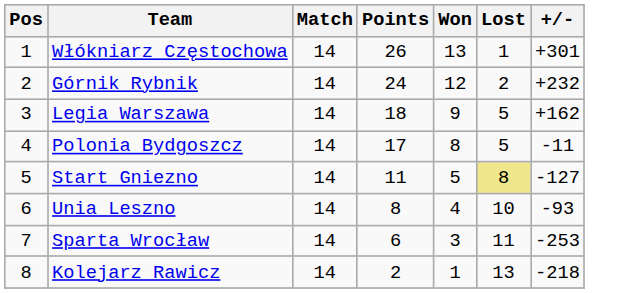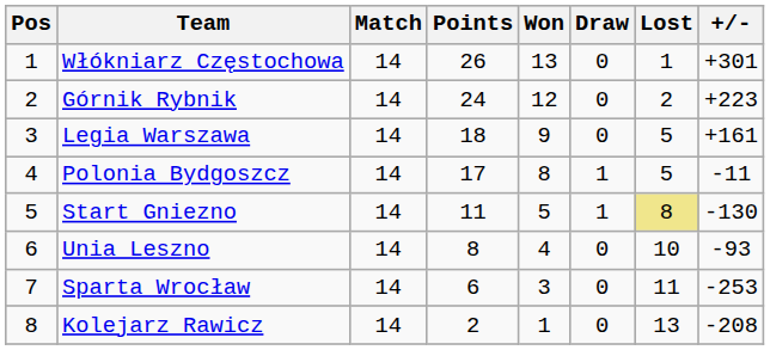+ column: Draw | 0 | 0 | 0 | 1 | 1 | 0 | 0 | 0
Górnik Rybnik | +/-: +232 -> +223
Legia Warszawa | +/-: +162 -> +161
Start Gniezno | +/-: -127 -> -130
Kolejarz Rawicz | +/-: -218 -> -208
